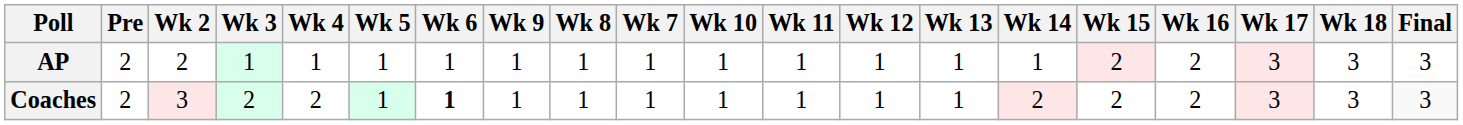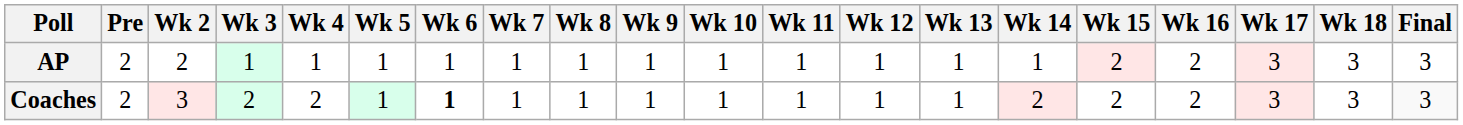columns swapped: Wk 7 <-> Wk 9
